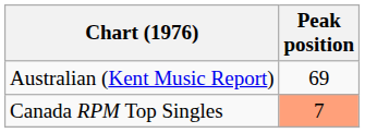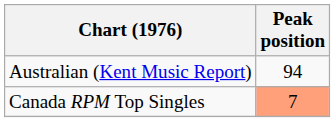Australian (Kent Music Report) | Peak position: 69 -> 94
